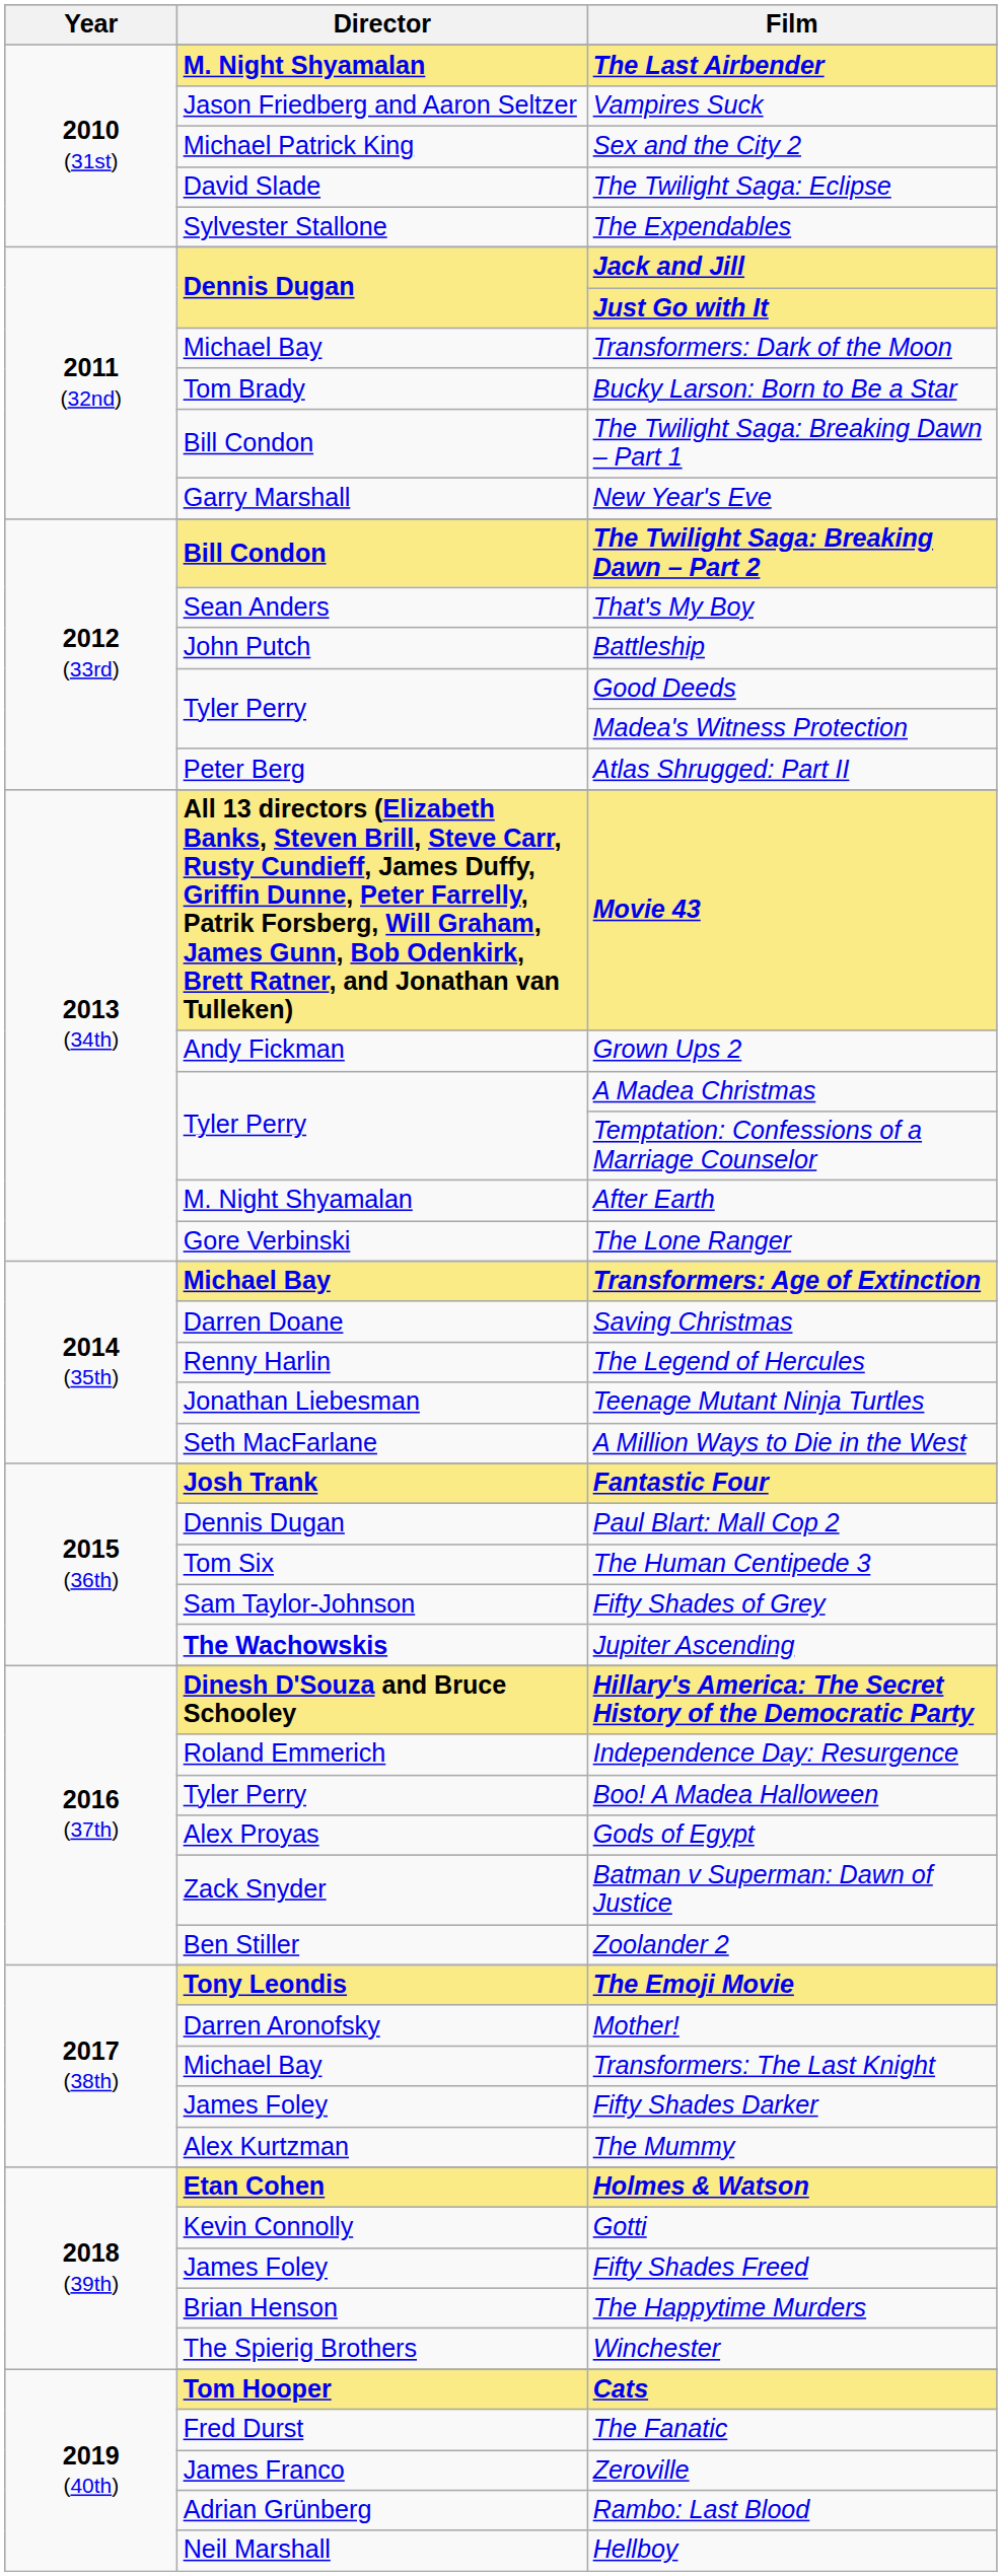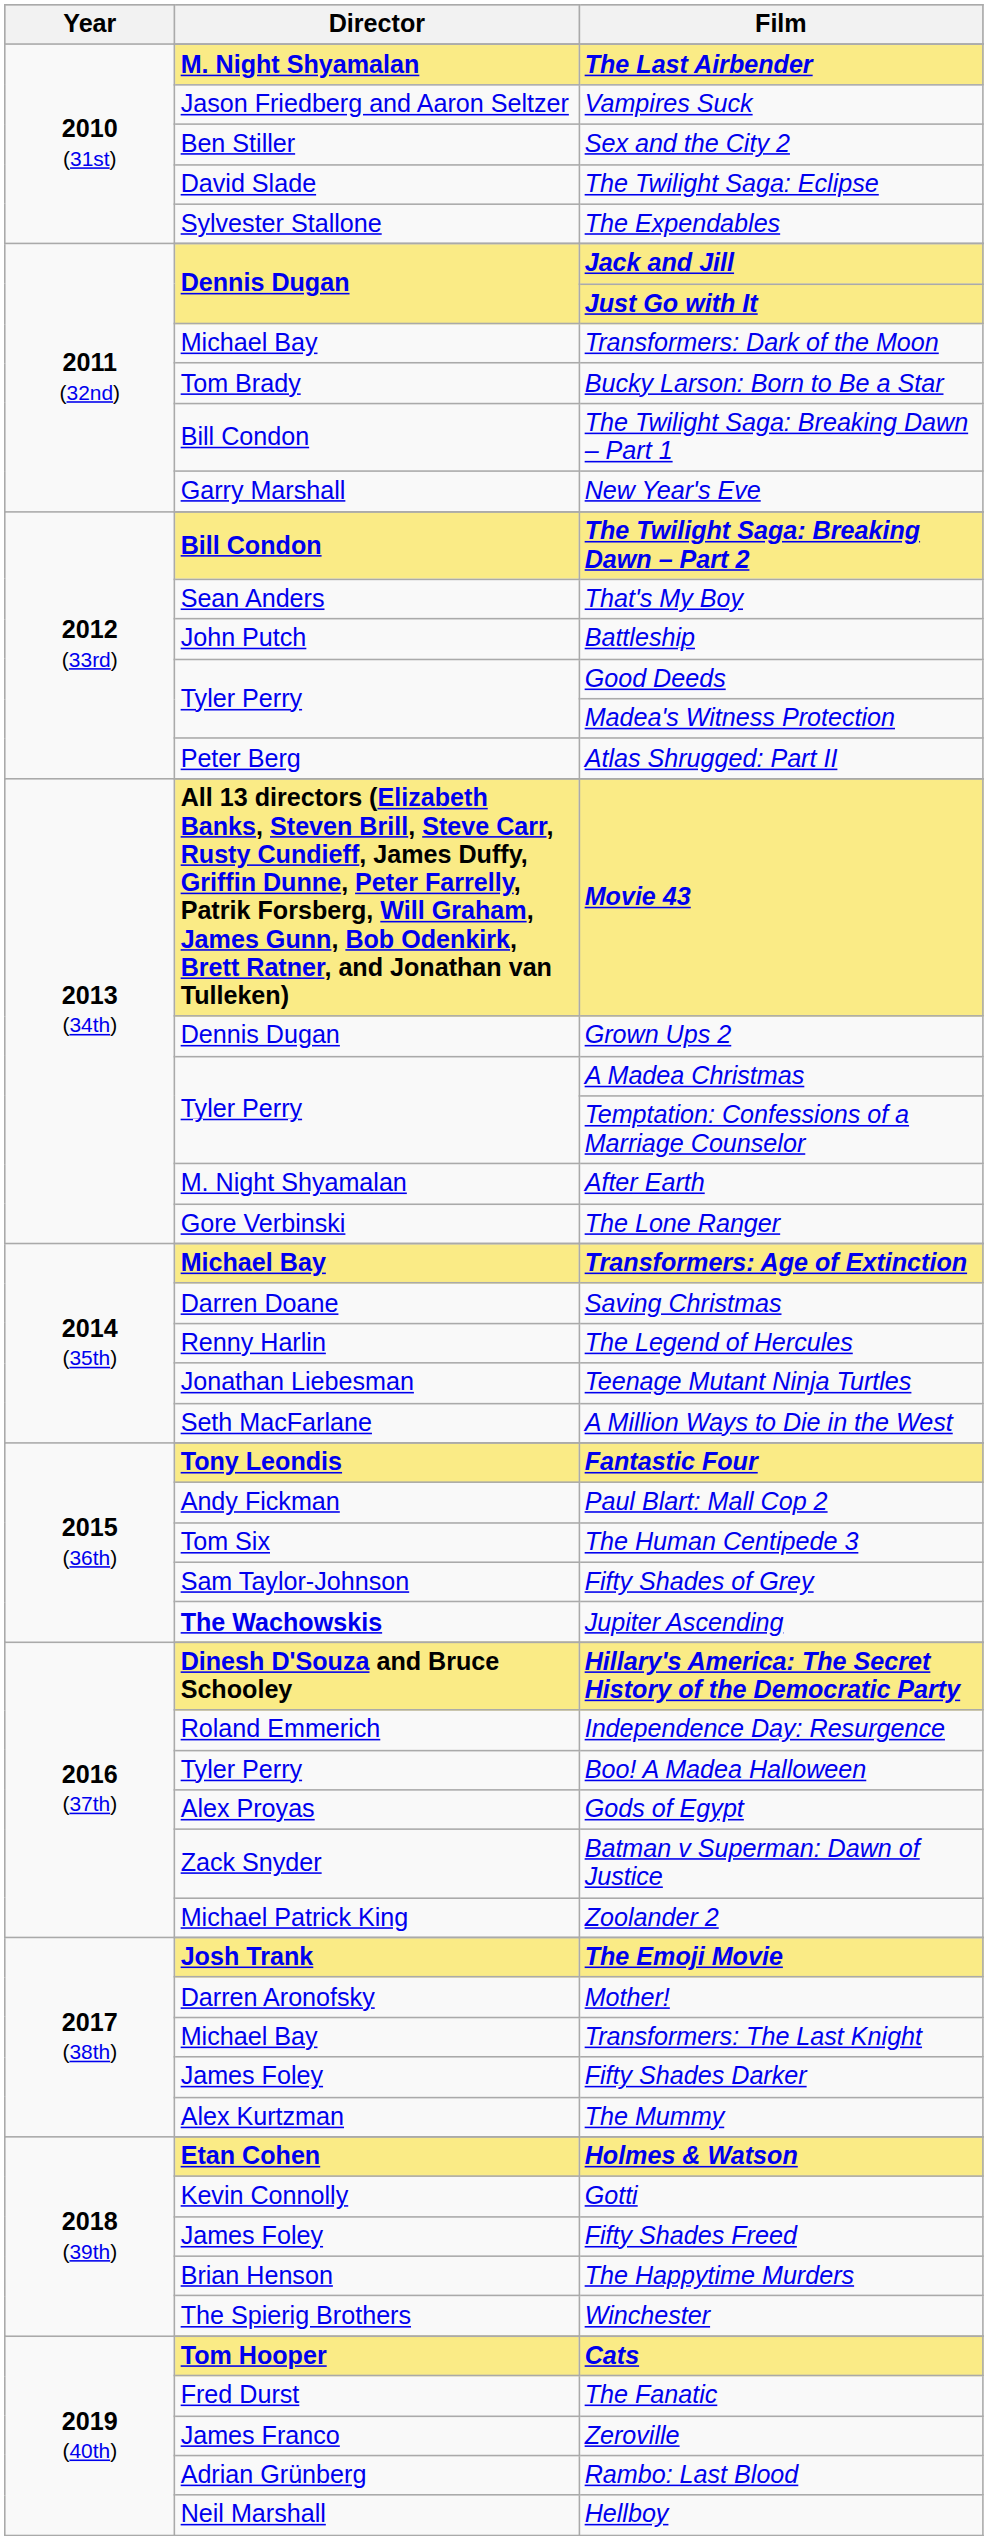Sex and the City 2 | Director: Michael Patrick King -> Ben Stiller
Grown Ups 2 | Director: Andy Fickman -> Dennis Dugan
Fantastic Four | Director: Josh Trank -> Tony Leondis
Paul Blart: Mall Cop 2 | Director: Dennis Dugan -> Andy Fickman
Zoolander 2 | Director: Ben Stiller -> Michael Patrick King
The Emoji Movie | Director: Tony Leondis -> Josh Trank
